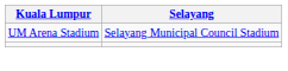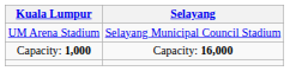+ row: Capacity: 1,000 | Capacity: 16,000
